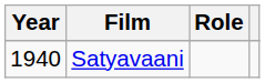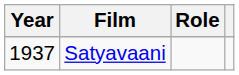Satyavaani | Year: 1940 -> 1937
